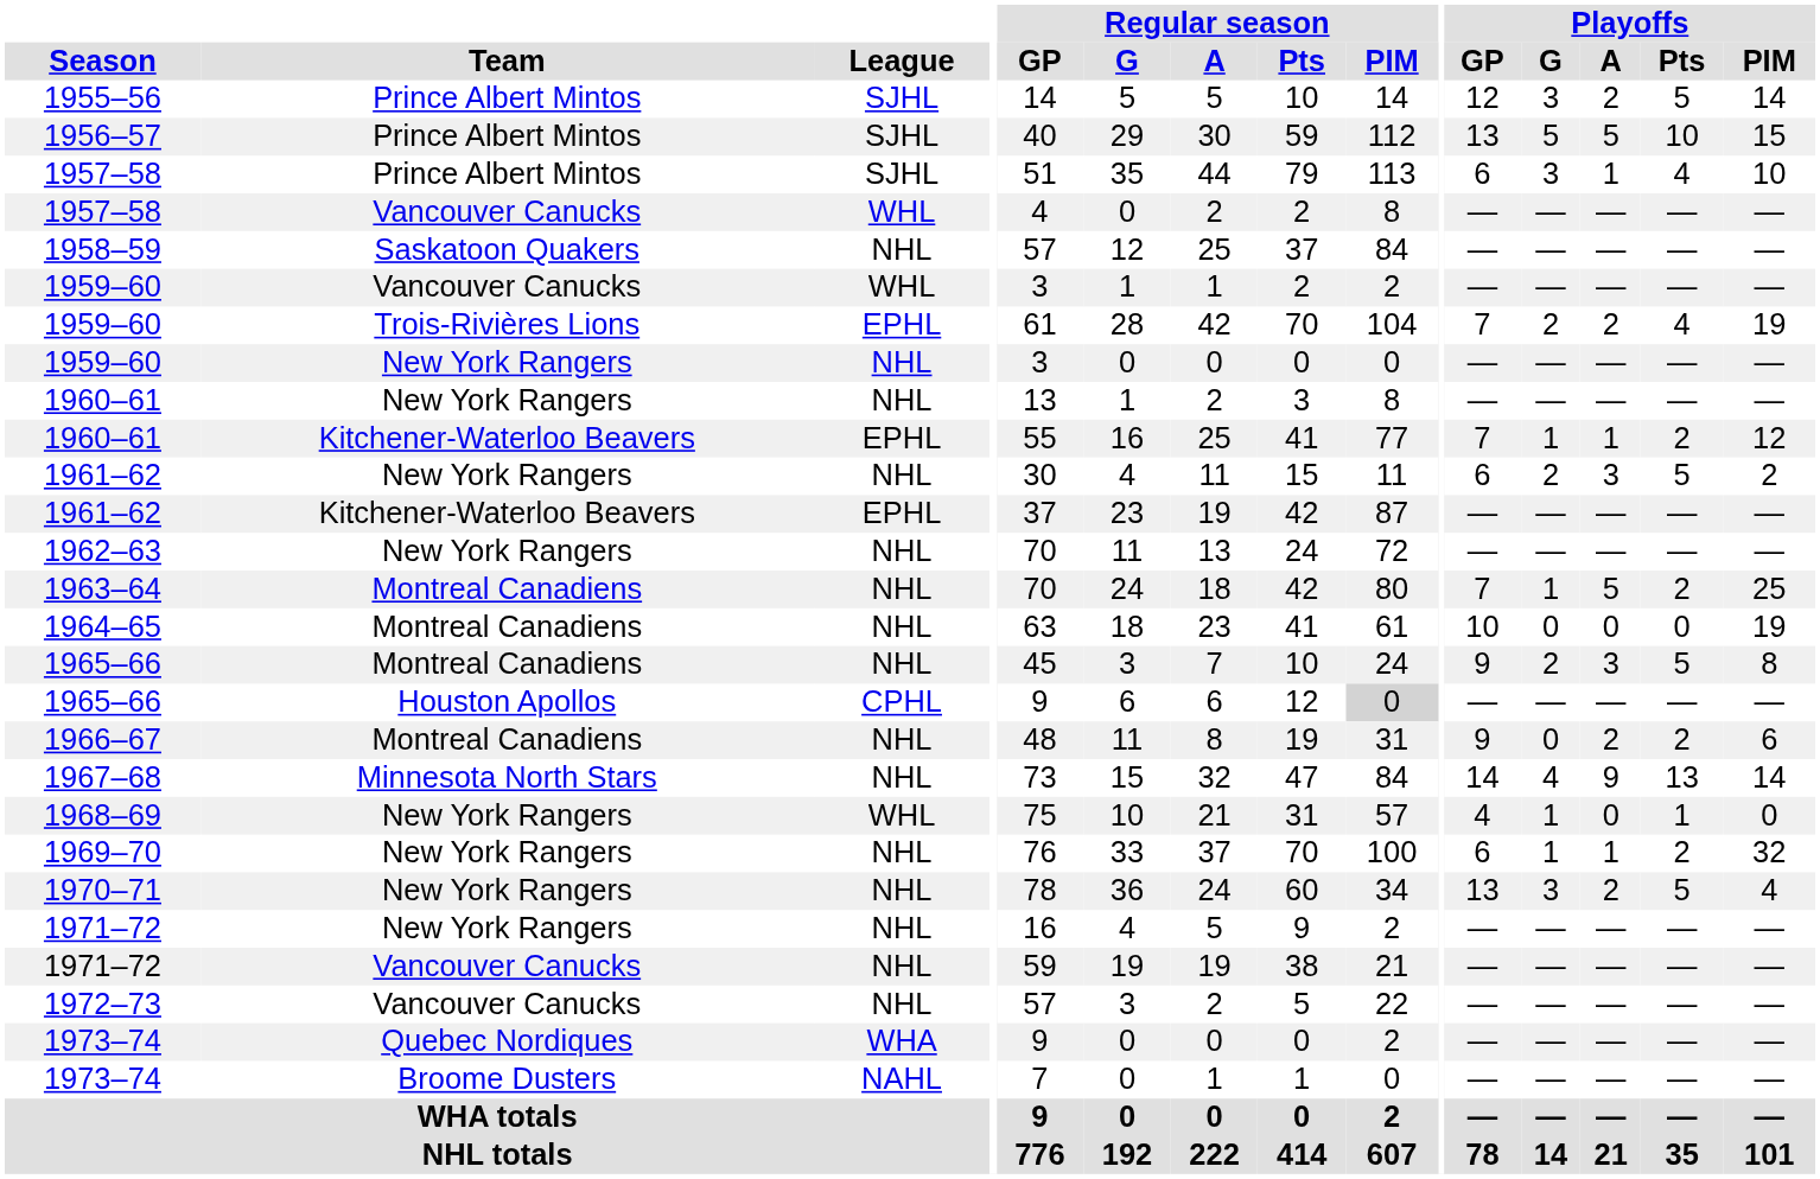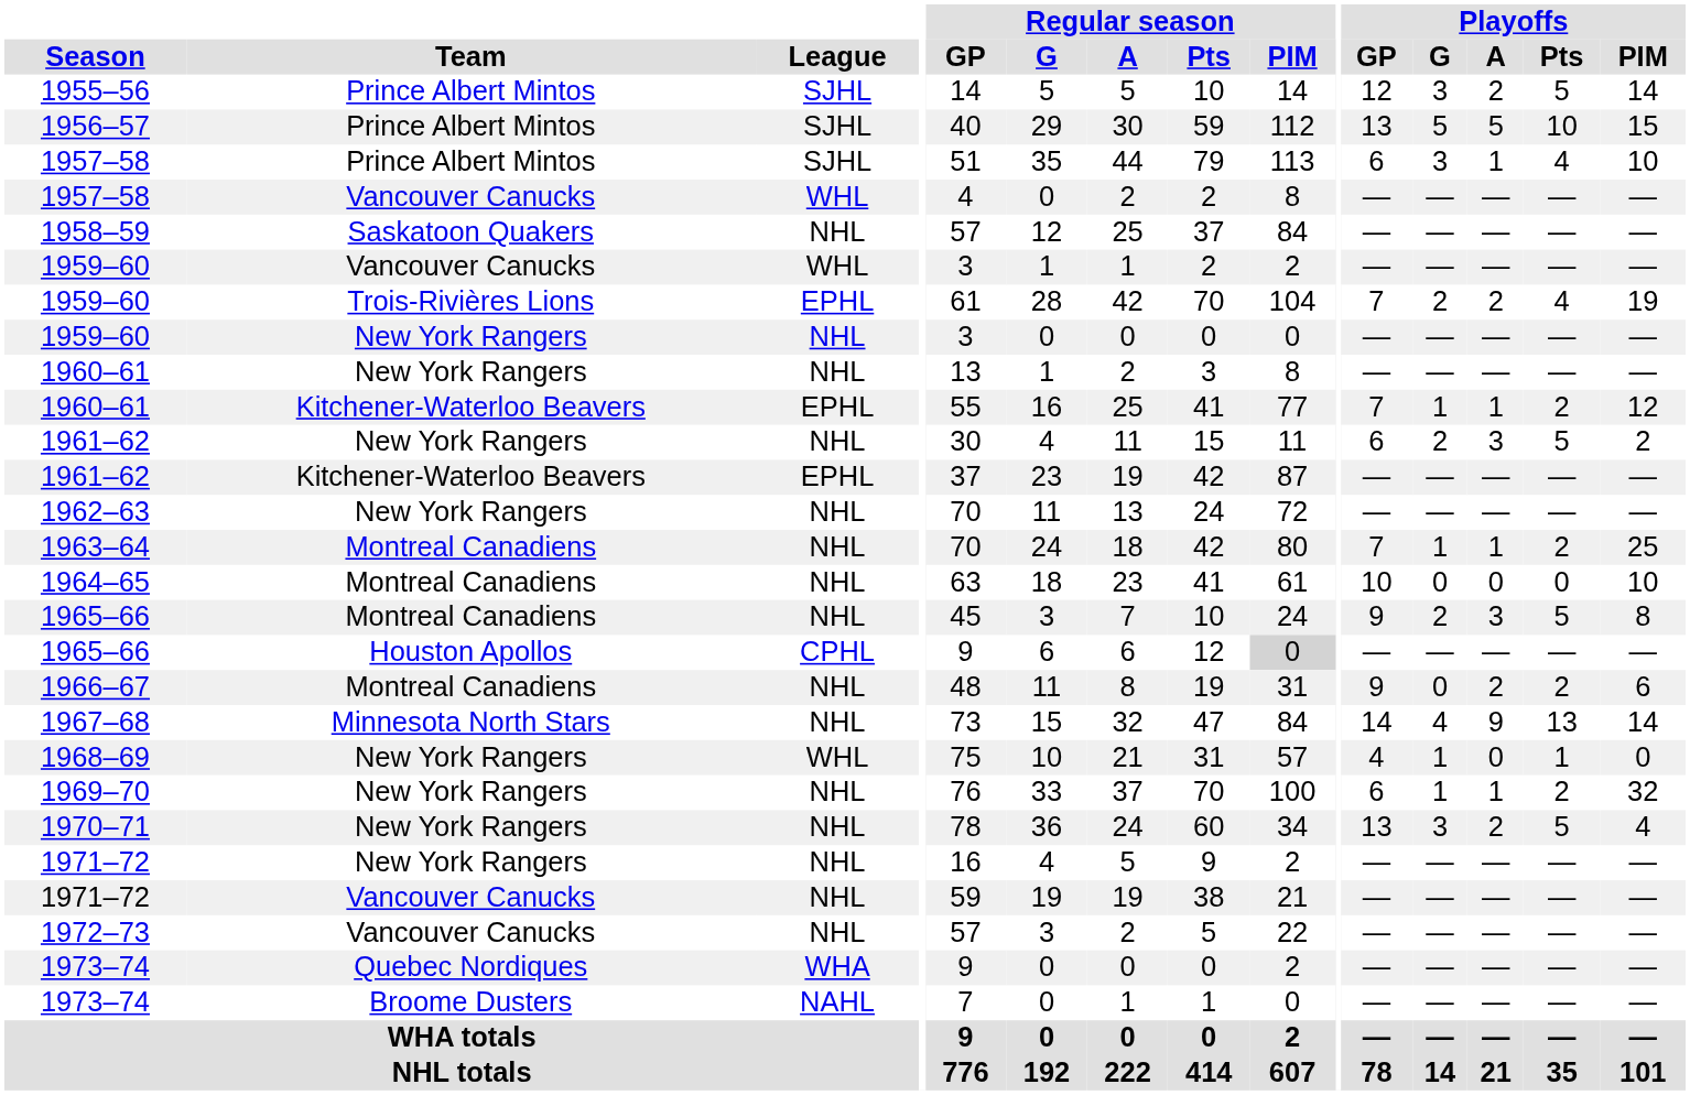1963–64 | Playoffs / A: 5 -> 1
1964–65 | Playoffs / PIM: 19 -> 10
